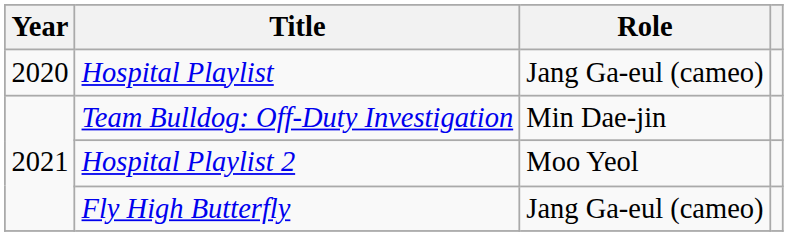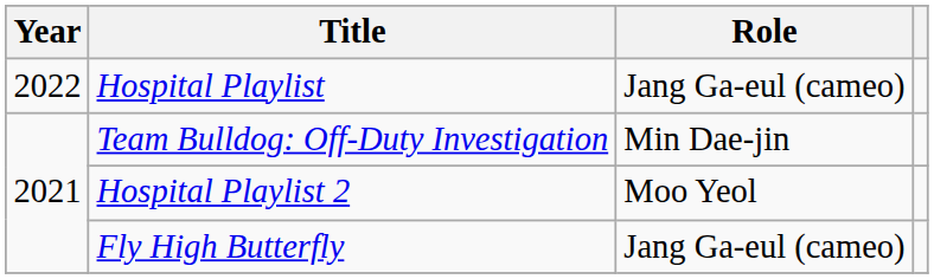Hospital Playlist | Year: 2020 -> 2022
